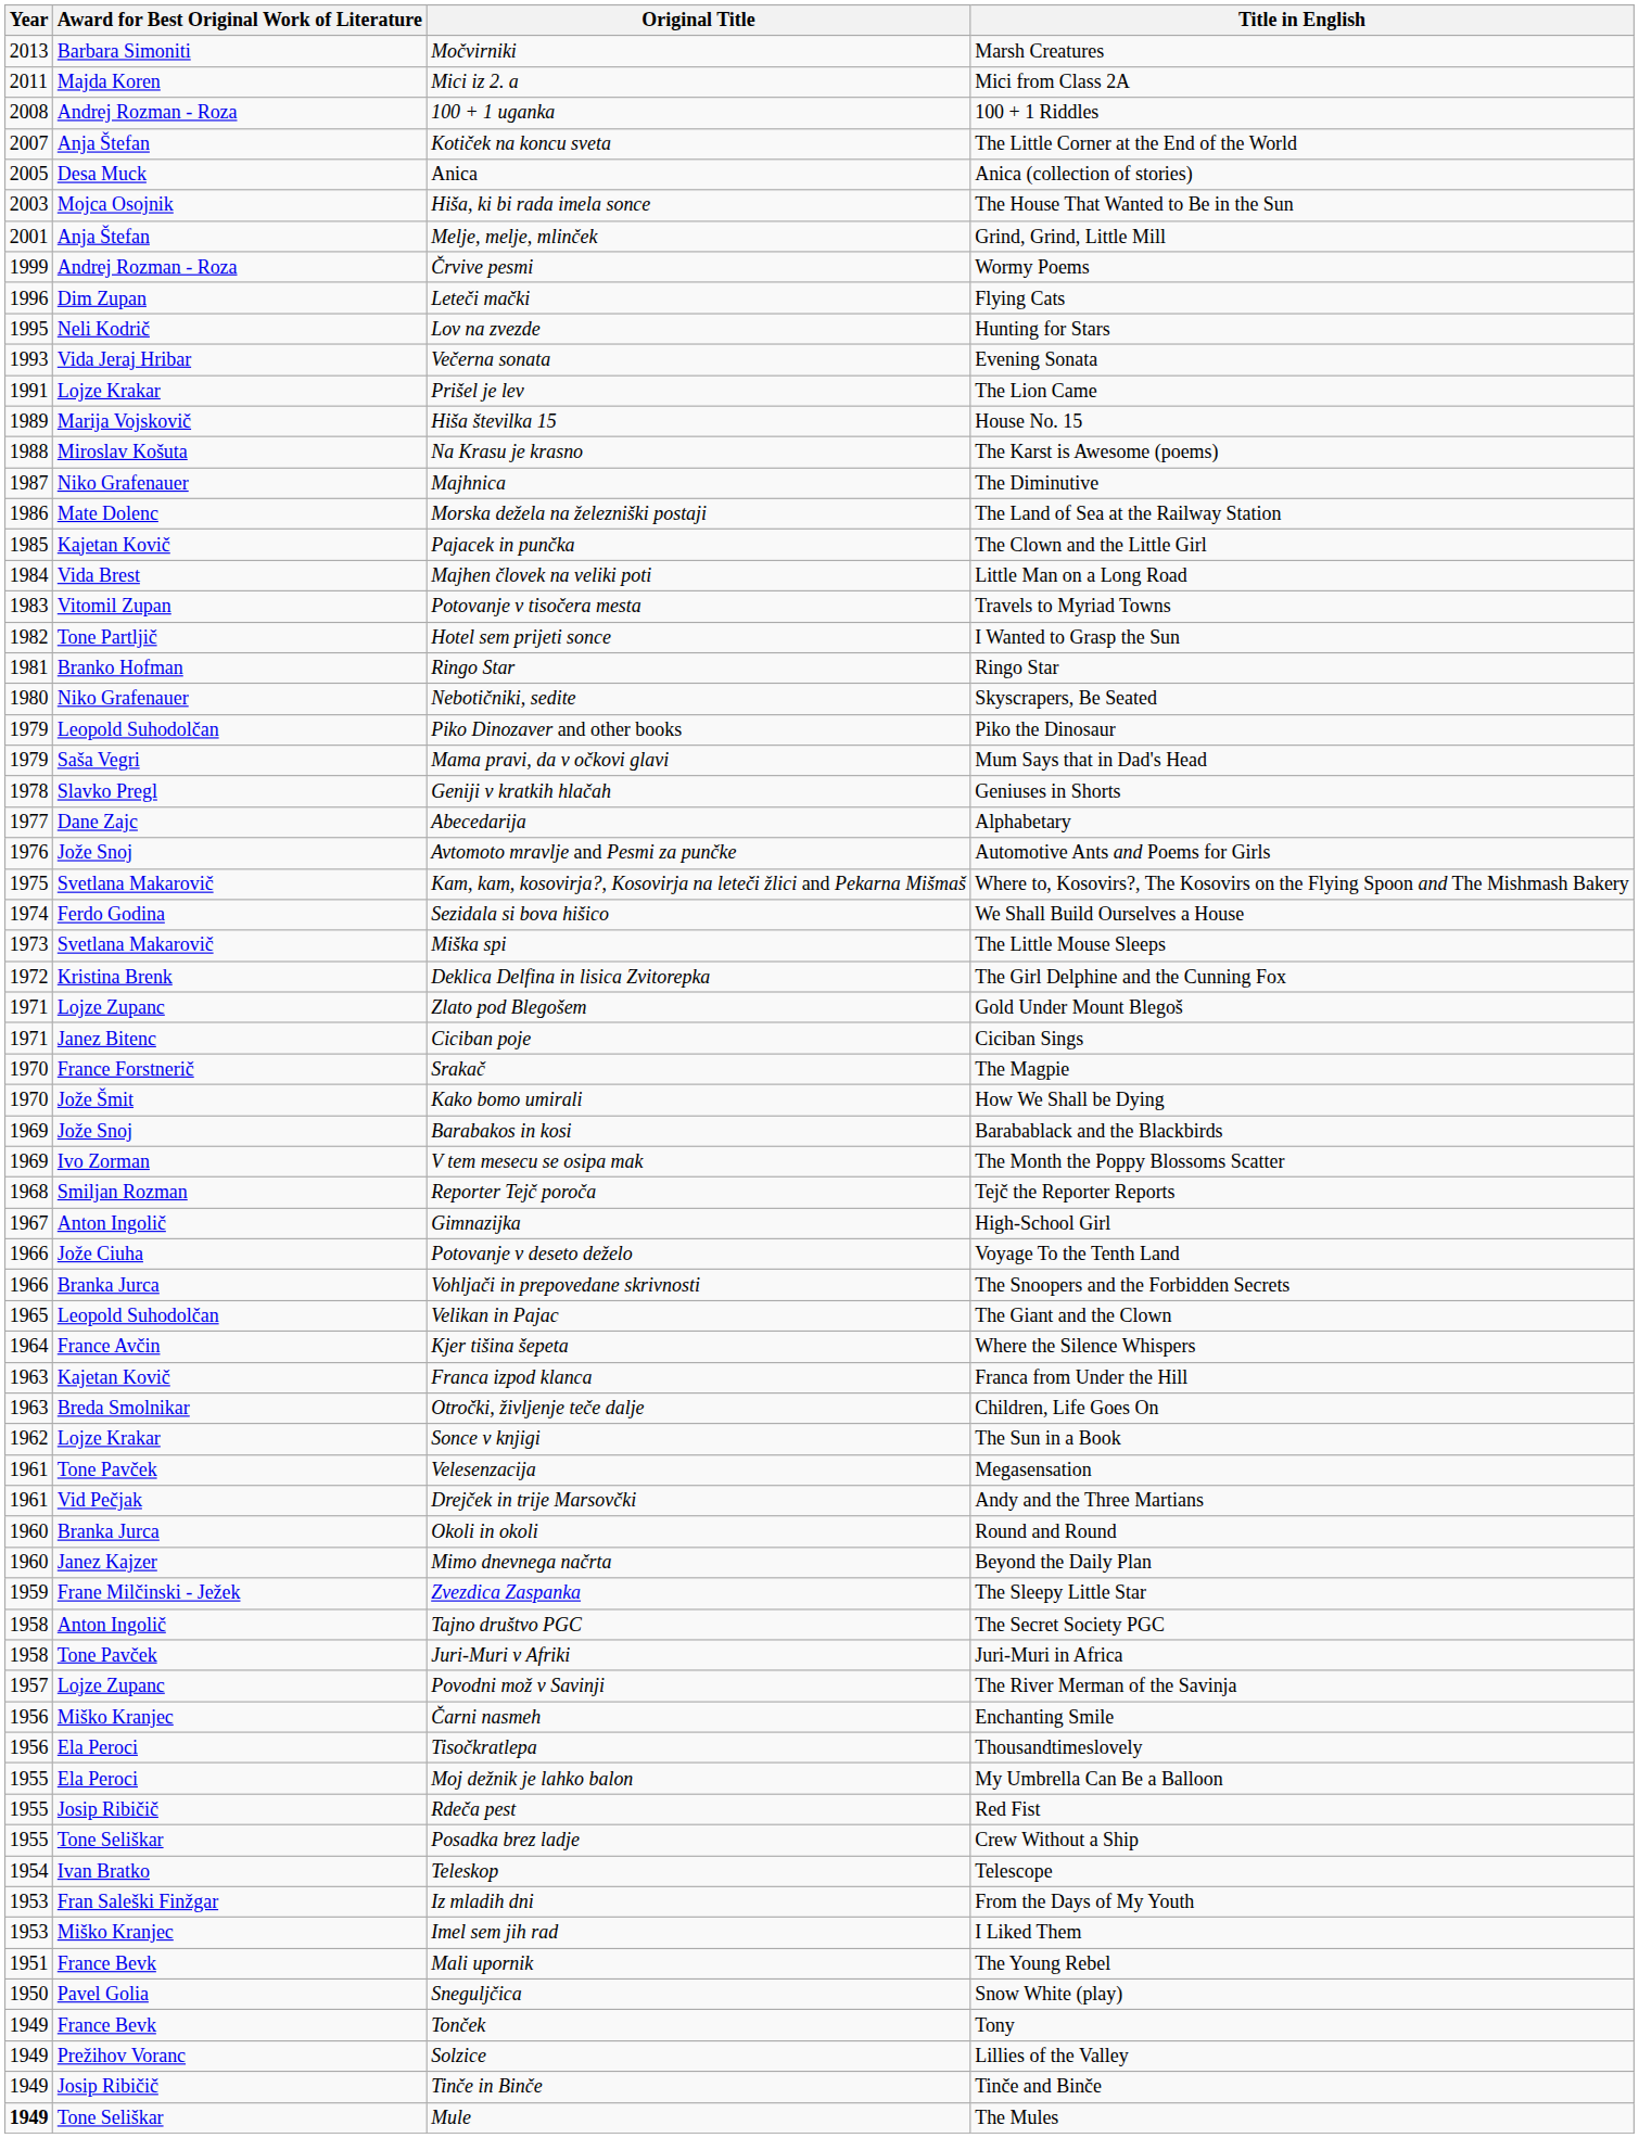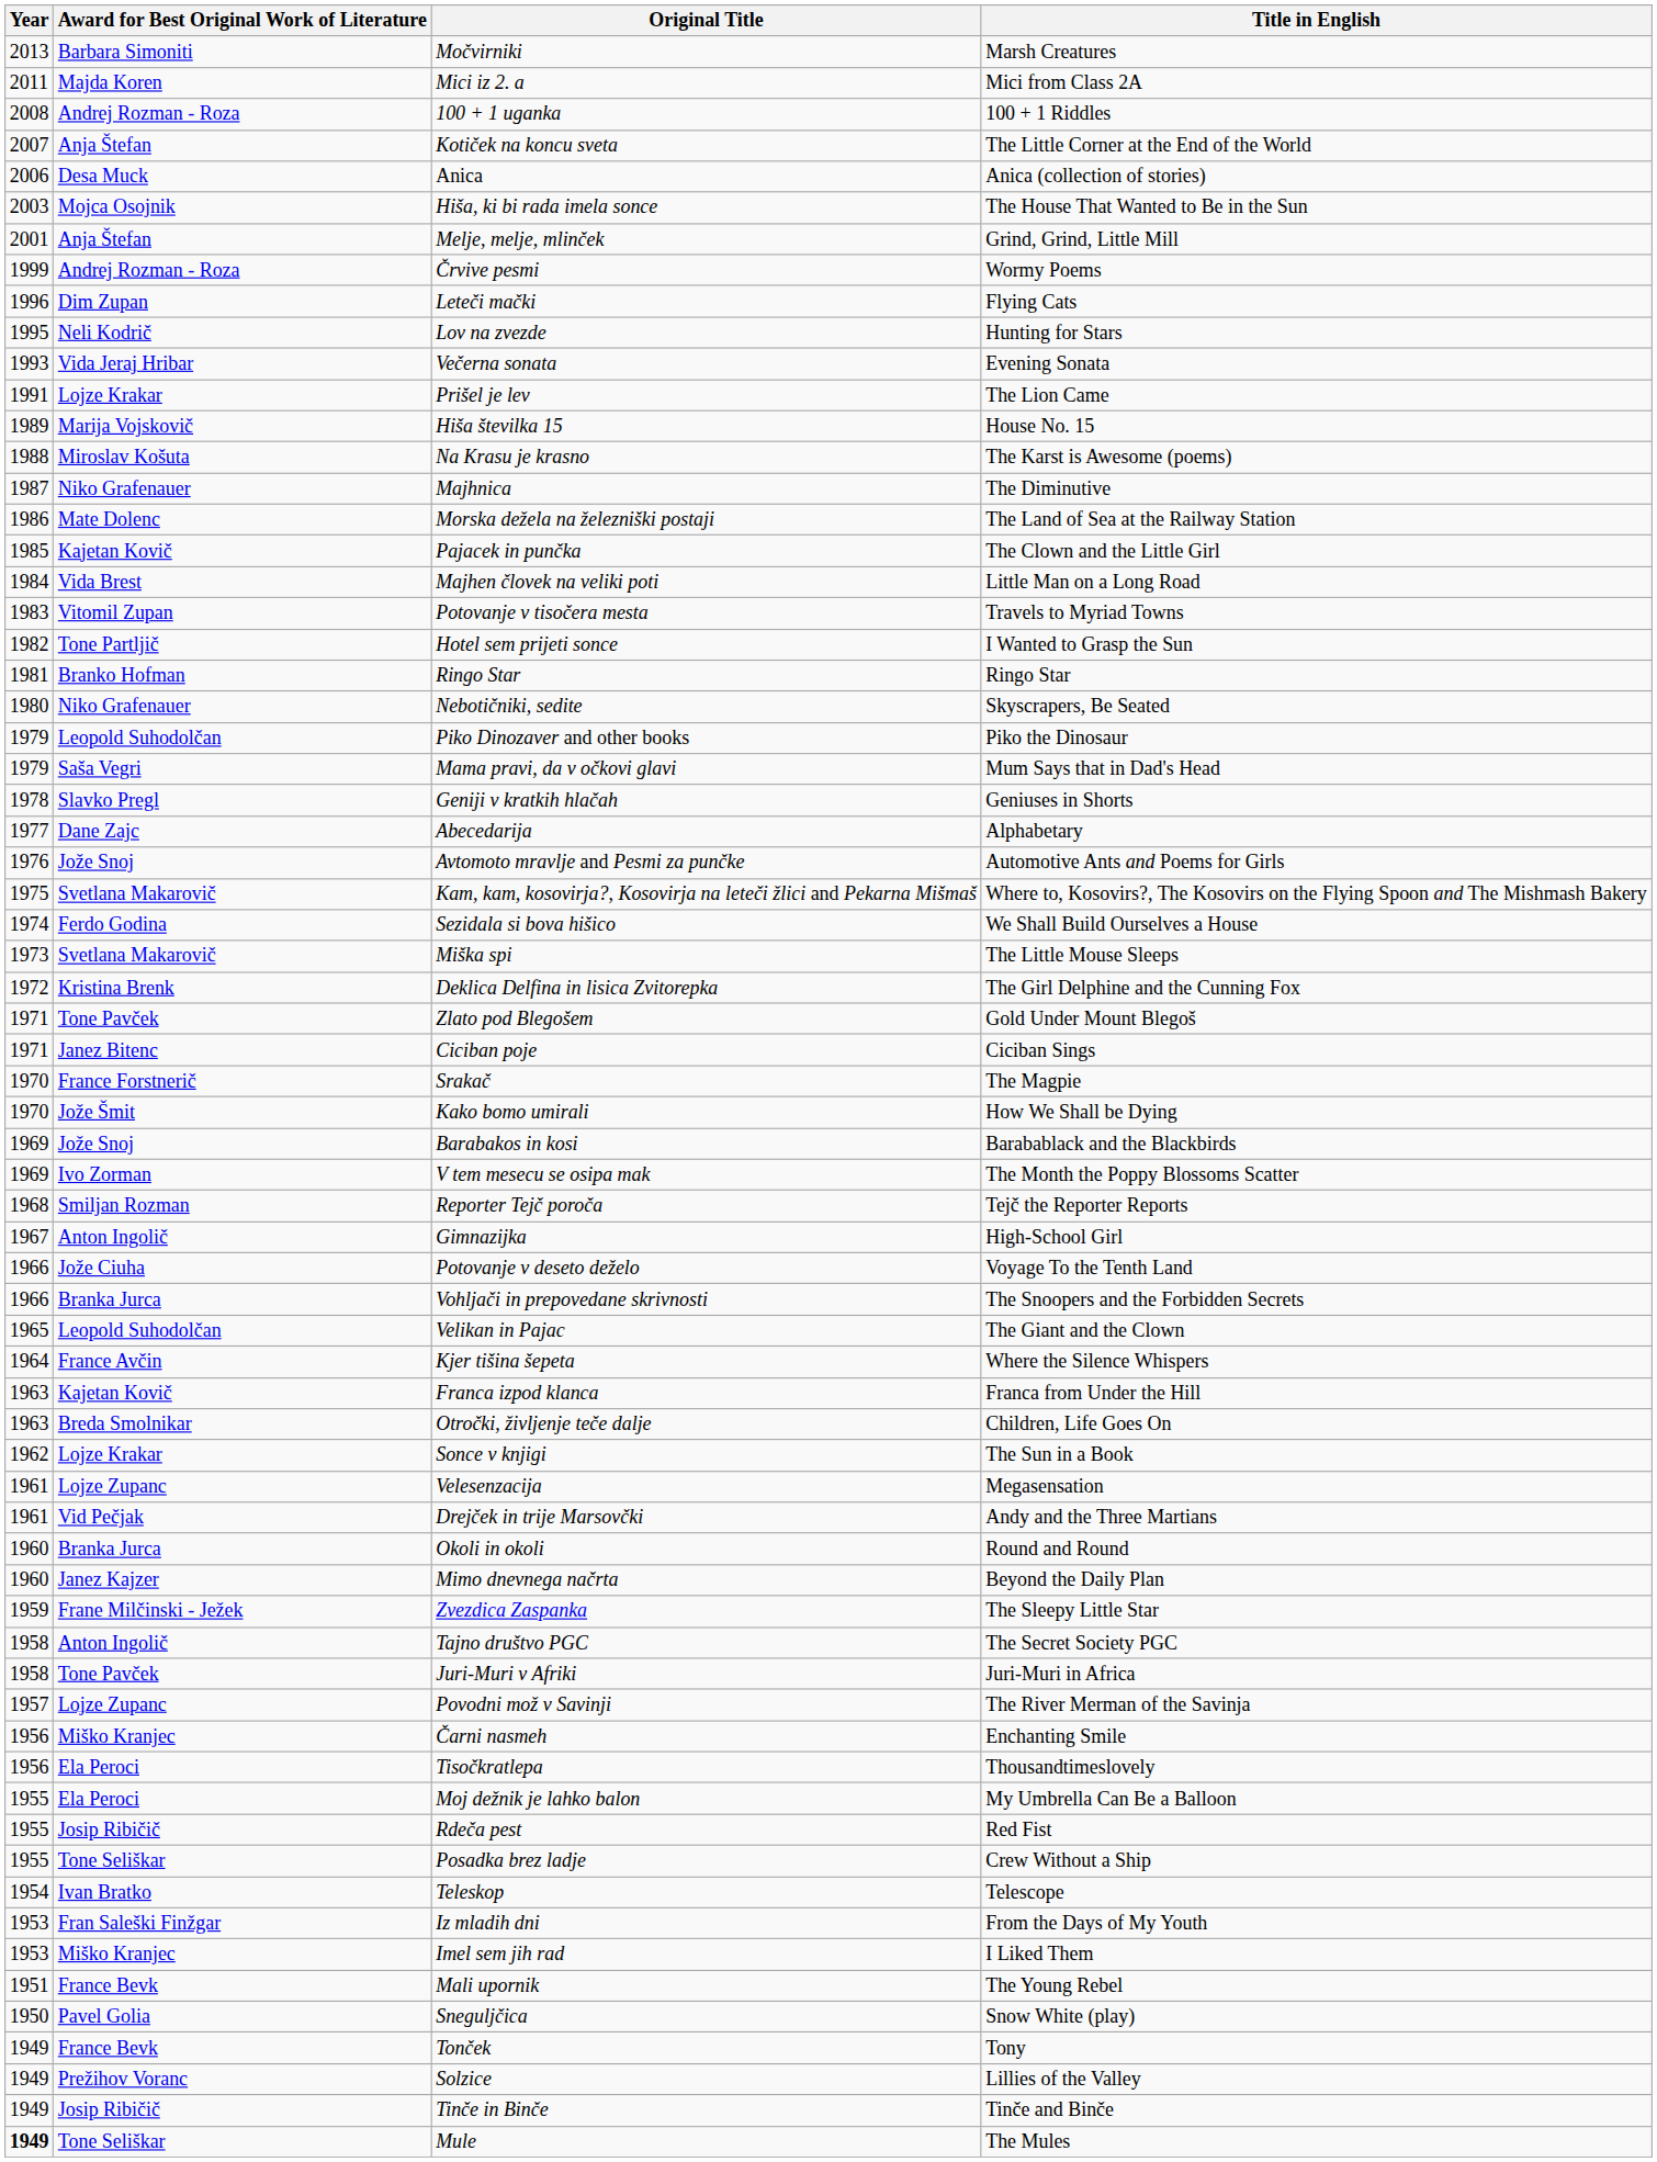Anica | Year: 2005 -> 2006
Zlato pod Blegošem | Award for Best Original Work of Literature: Lojze Zupanc -> Tone Pavček
Velesenzacija | Award for Best Original Work of Literature: Tone Pavček -> Lojze Zupanc
